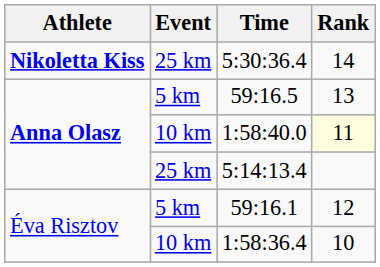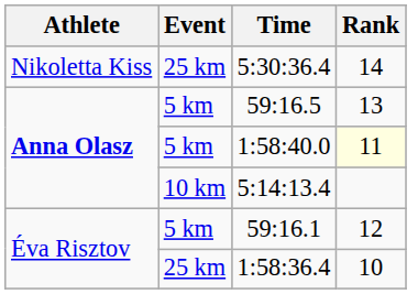5:30:36.4 | Athlete: bold -> normal
1:58:40.0 | Event: 10 km -> 5 km
5:14:13.4 | Event: 25 km -> 10 km
1:58:36.4 | Event: 10 km -> 25 km
